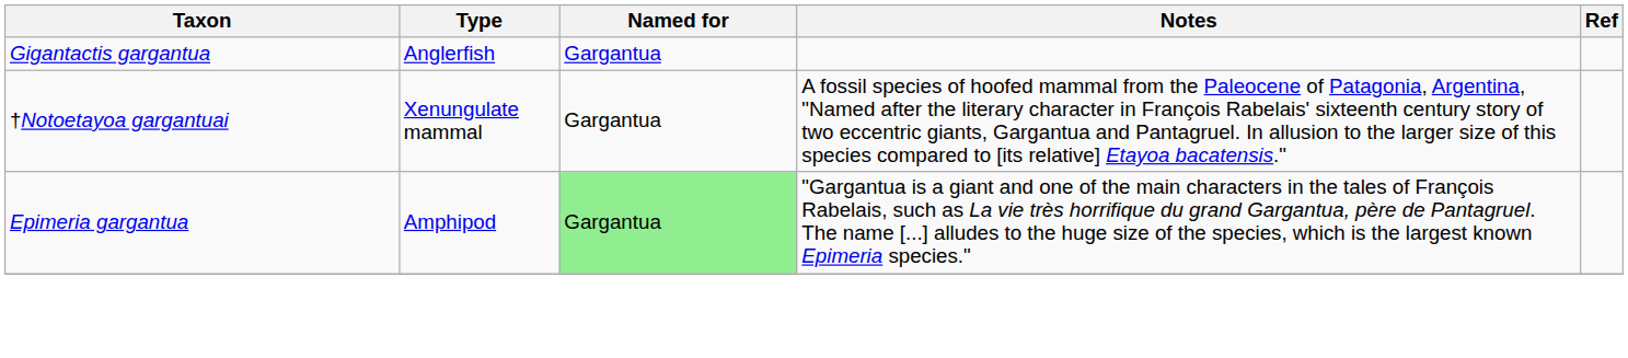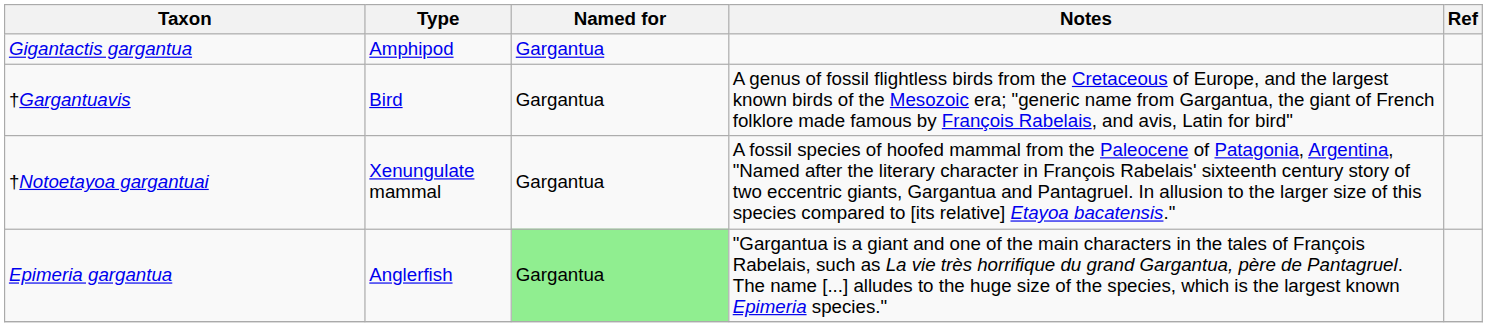Gigantactis gargantua | Type: Anglerfish -> Amphipod
+ row: †Gargantuavis | Bird | Gargantua | A genus of fossil flightless birds from the Cretaceous of Europe, and the largest known birds of the Mesozoic era; "generic name from Gargantua, the giant of French folklore made famous by François Rabelais, and avis, Latin for bird"
Epimeria gargantua | Type: Amphipod -> Anglerfish
